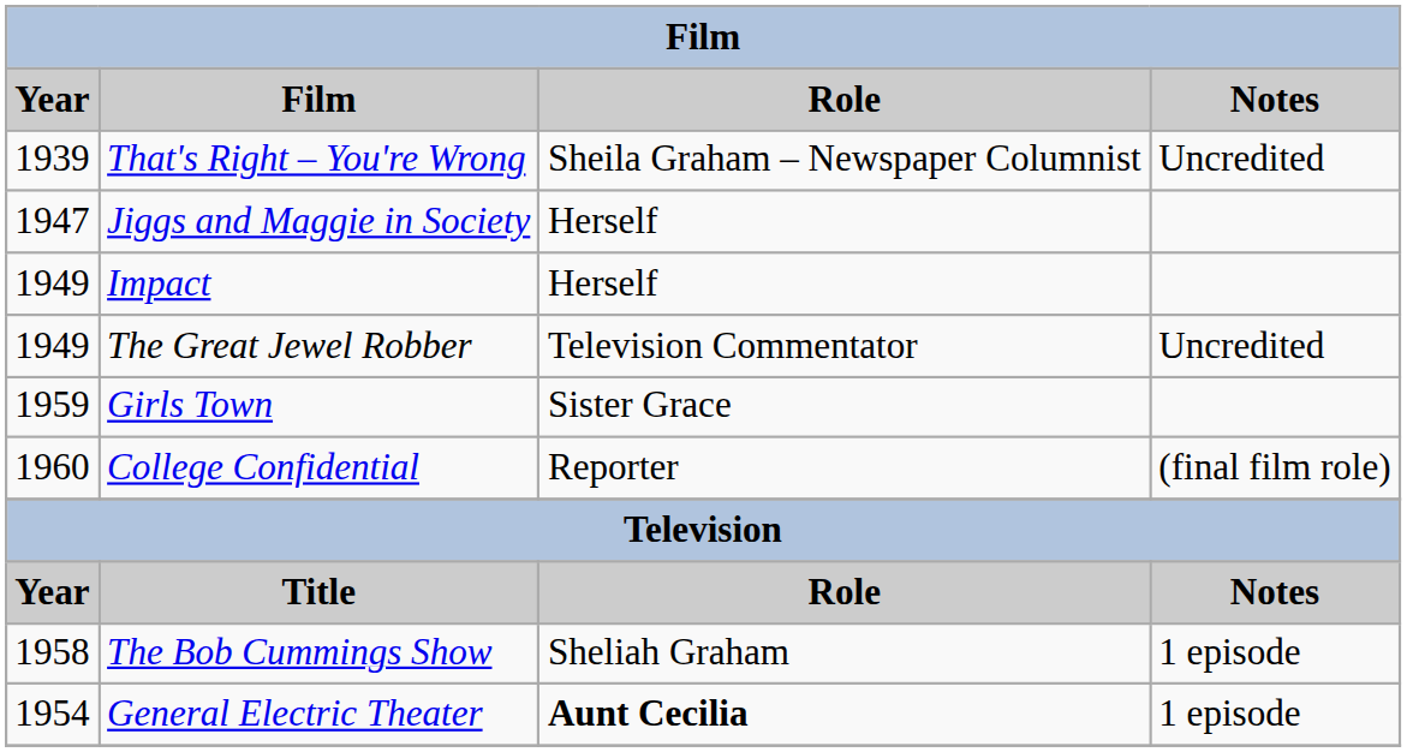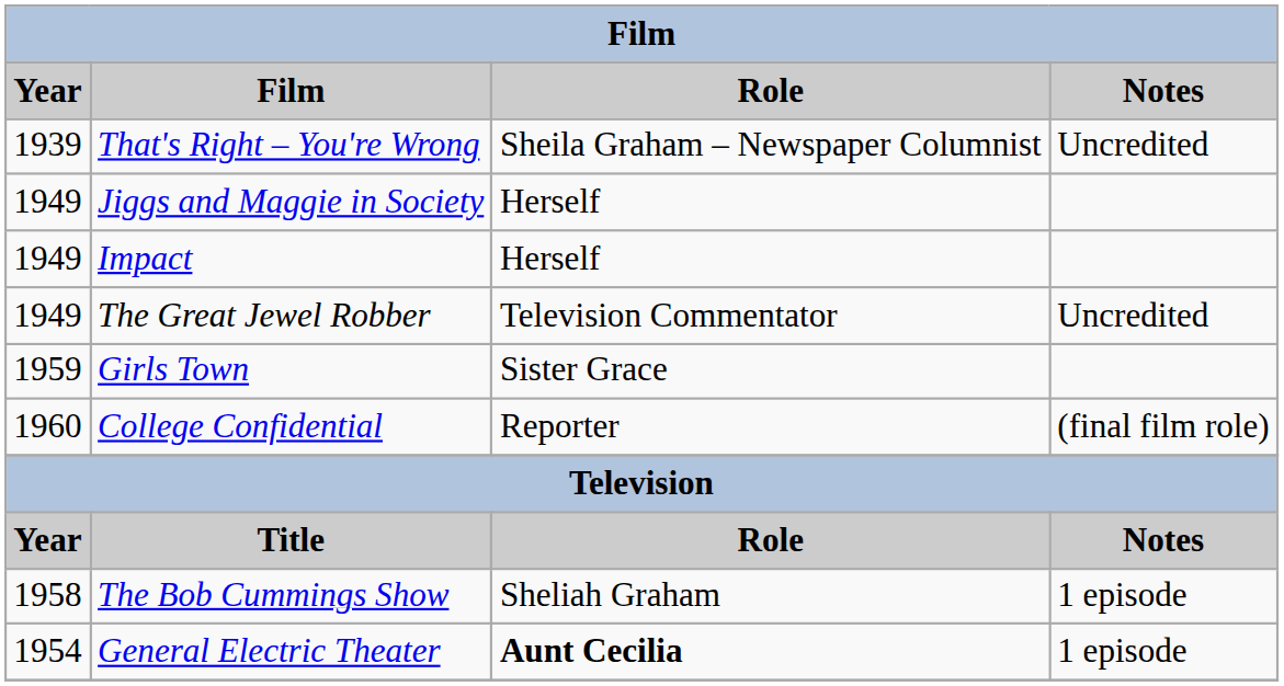Jiggs and Maggie in Society | Year: 1947 -> 1949
